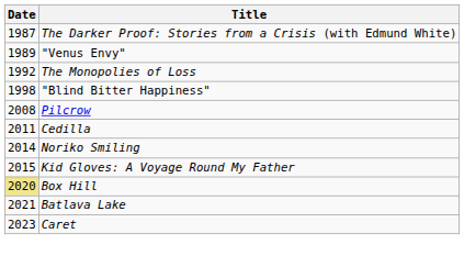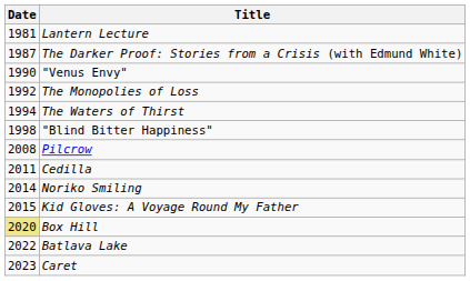+ row: 1981 | Lantern Lecture
"Venus Envy" | Date: 1989 -> 1990
+ row: 1994 | The Waters of Thirst
Batlava Lake | Date: 2021 -> 2022
